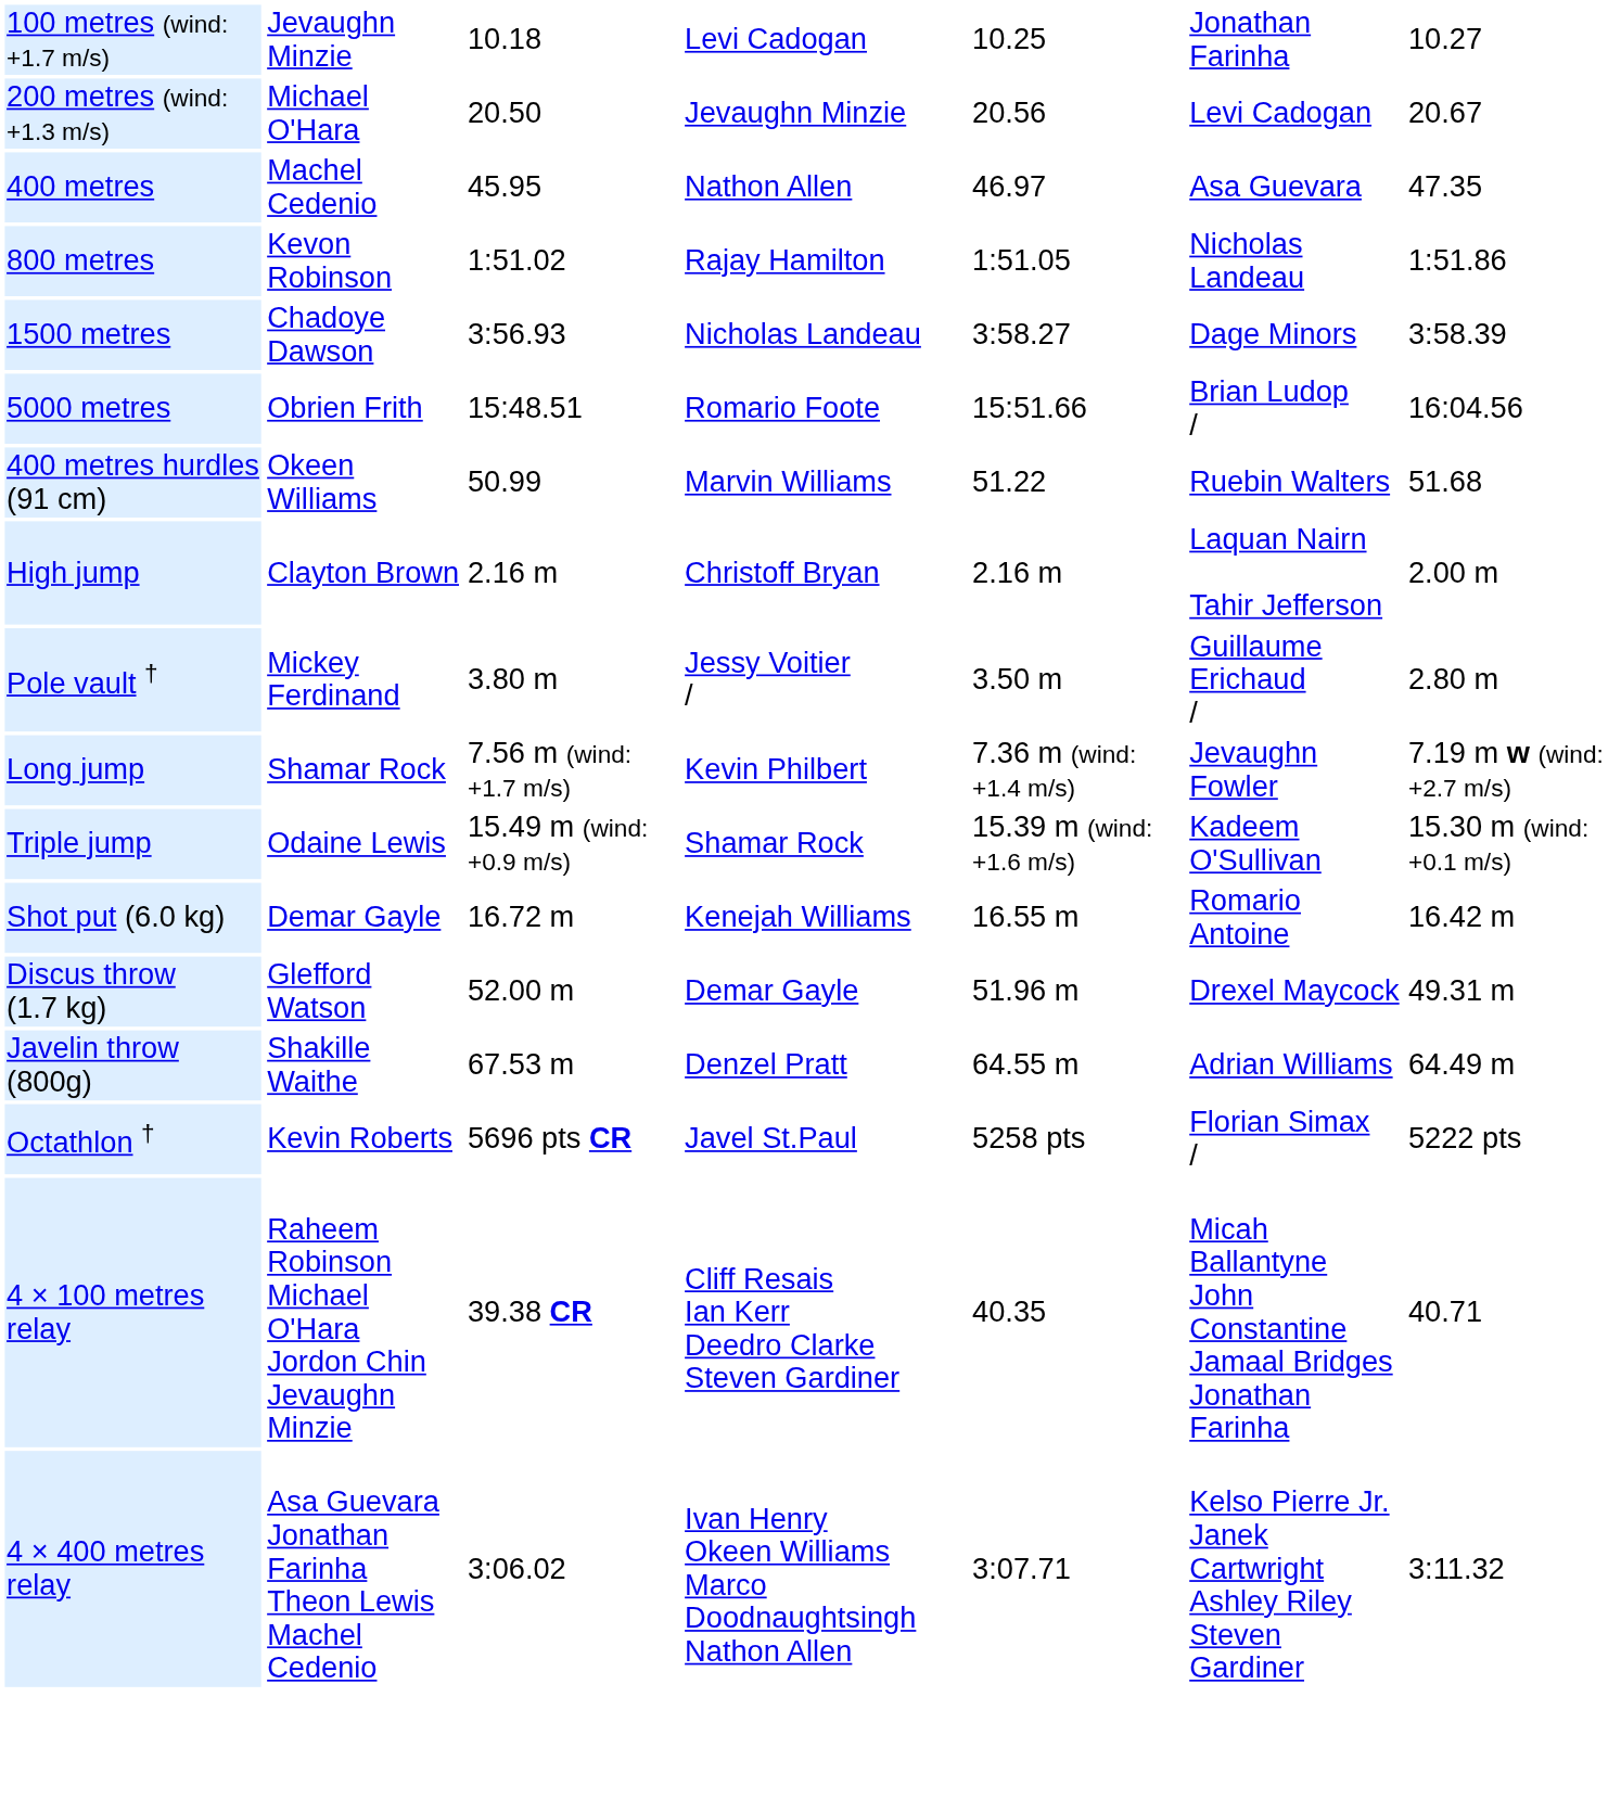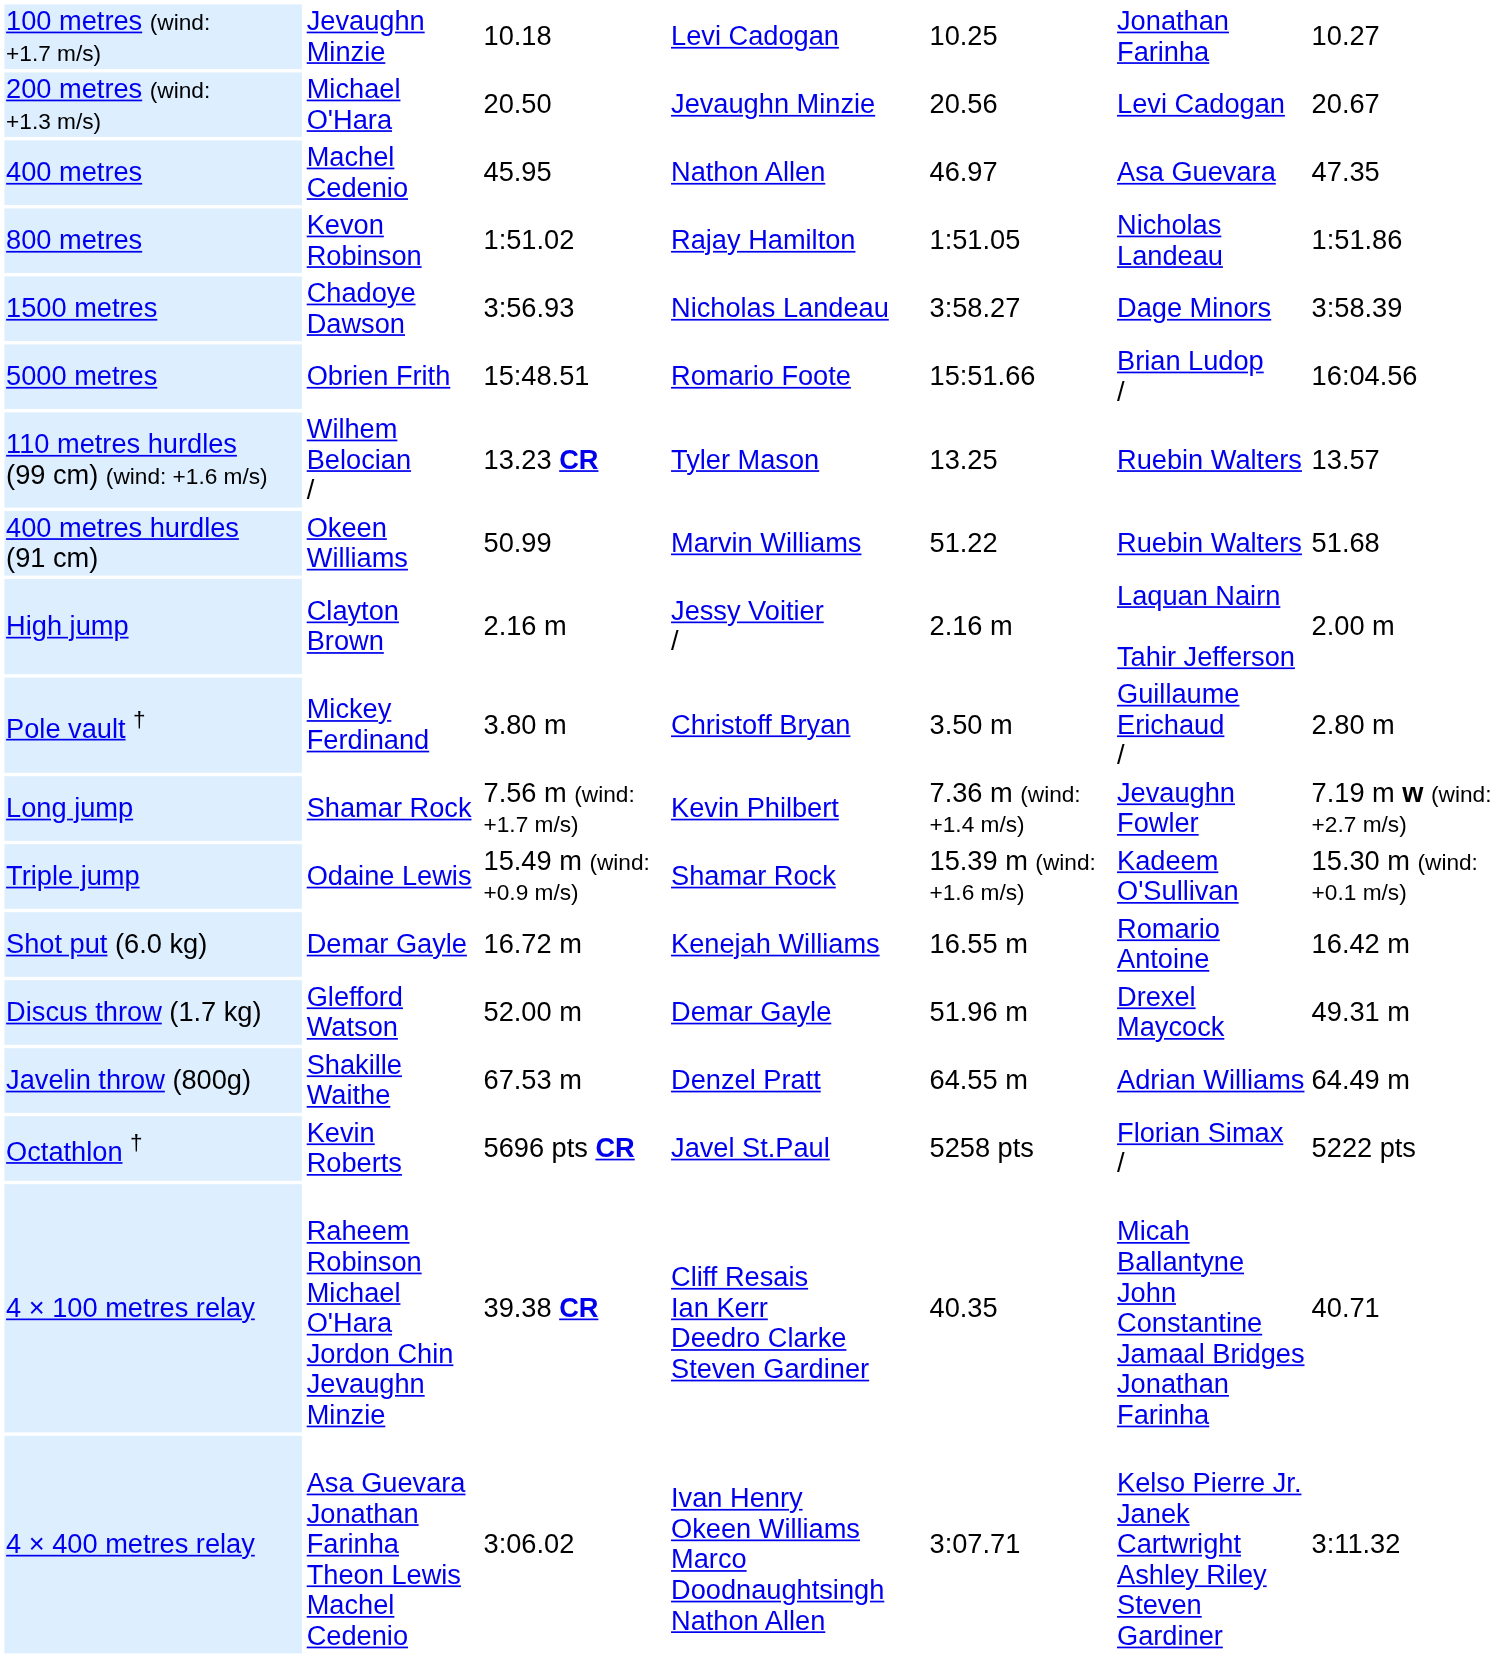+ row: 110 metres hurdles (99 cm) (wind: +1.6 m/s) | Wilhem Belocian / | 13.23 CR | Tyler Mason | 13.25 | Ruebin Walters | 13.57
High jump | column 4: Christoff Bryan -> Jessy Voitier /
Pole vault † | column 4: Jessy Voitier / -> Christoff Bryan
